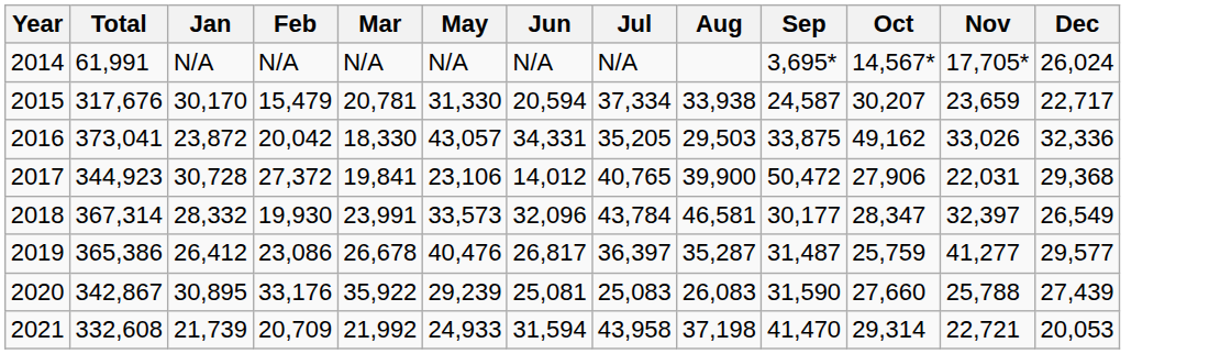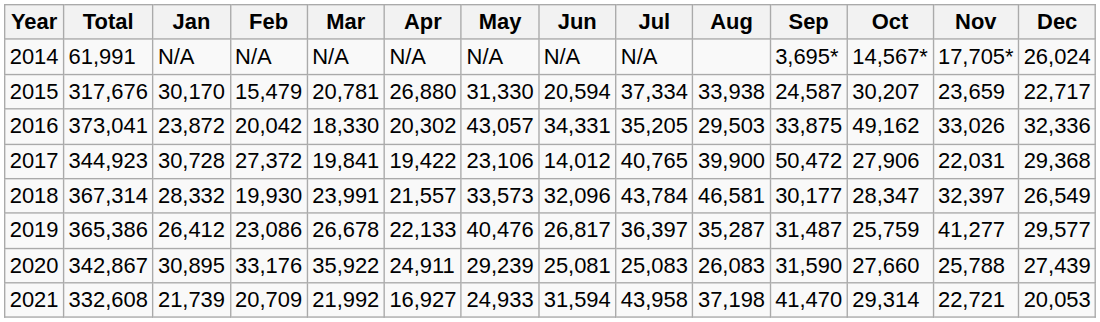+ column: Apr | N/A | 26,880 | 20,302 | 19,422 | 21,557 | 22,133 | 24,911 | 16,927
